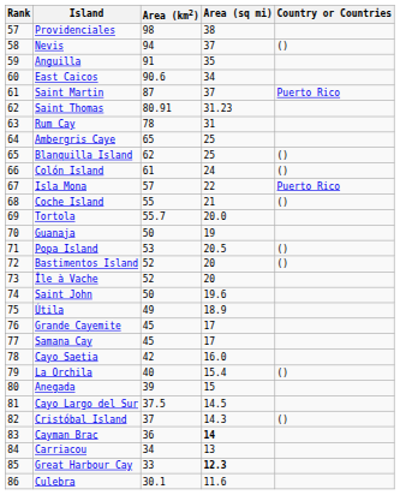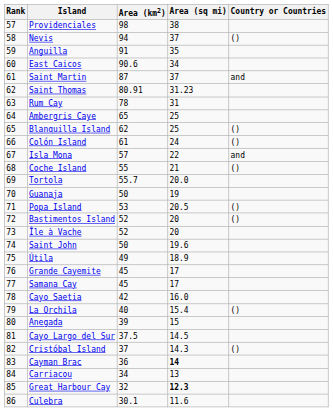Saint Martin | Country or Countries: Puerto Rico -> and
Isla Mona | Country or Countries: Puerto Rico -> and
Great Harbour Cay | Area (km2): 33 -> 32
